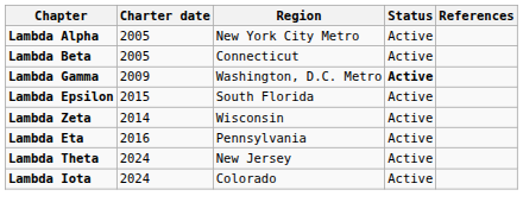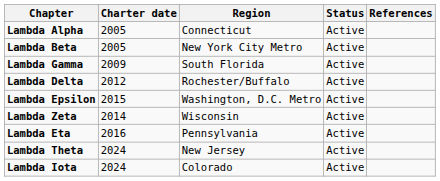Lambda Alpha | Region: New York City Metro -> Connecticut
Lambda Beta | Region: Connecticut -> New York City Metro
Lambda Gamma | Region: Washington, D.C. Metro -> South Florida
Lambda Gamma | Status: bold -> normal
+ row: Lambda Delta | 2012 | Rochester/Buffalo | Active
Lambda Epsilon | Region: South Florida -> Washington, D.C. Metro
